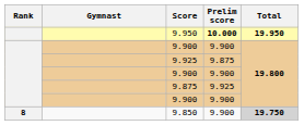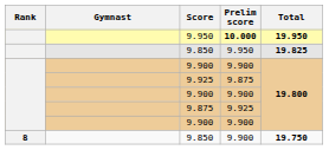+ row: 9.850 | 9.950 | 19.825
9.850 / 9.900 | Total: lightgrey background -> no background
